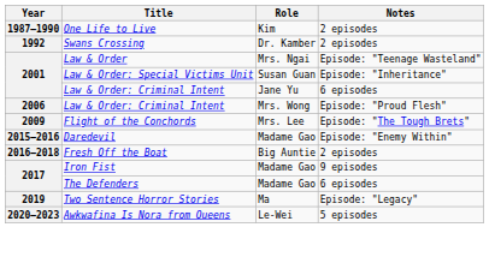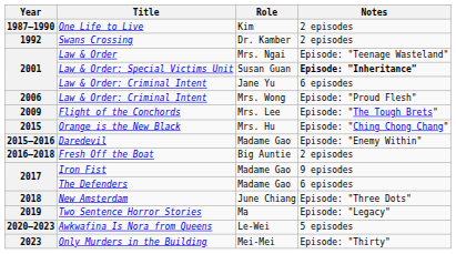Law & Order: Special Victims Unit | Notes: normal -> bold
+ row: 2015 | Orange is the New Black | Mrs. Hu | Episode: "Ching Chong Chang"
+ row: 2018 | New Amsterdam | June Chiang | Episode: "Three Dots"
+ row: 2023 | Only Murders in the Building | Mei-Mei | Episode: "Thirty"
